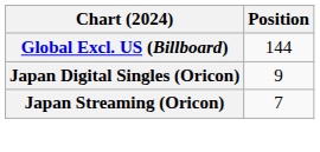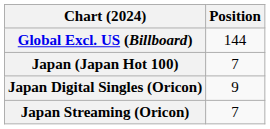+ row: Japan (Japan Hot 100) | 7
